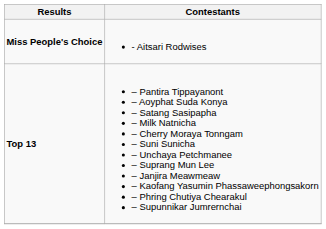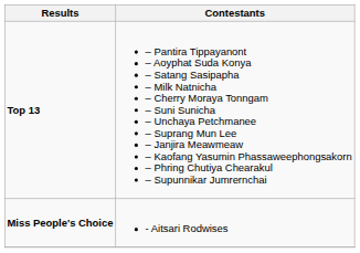rows swapped: Miss People's Choice <-> Top 13
